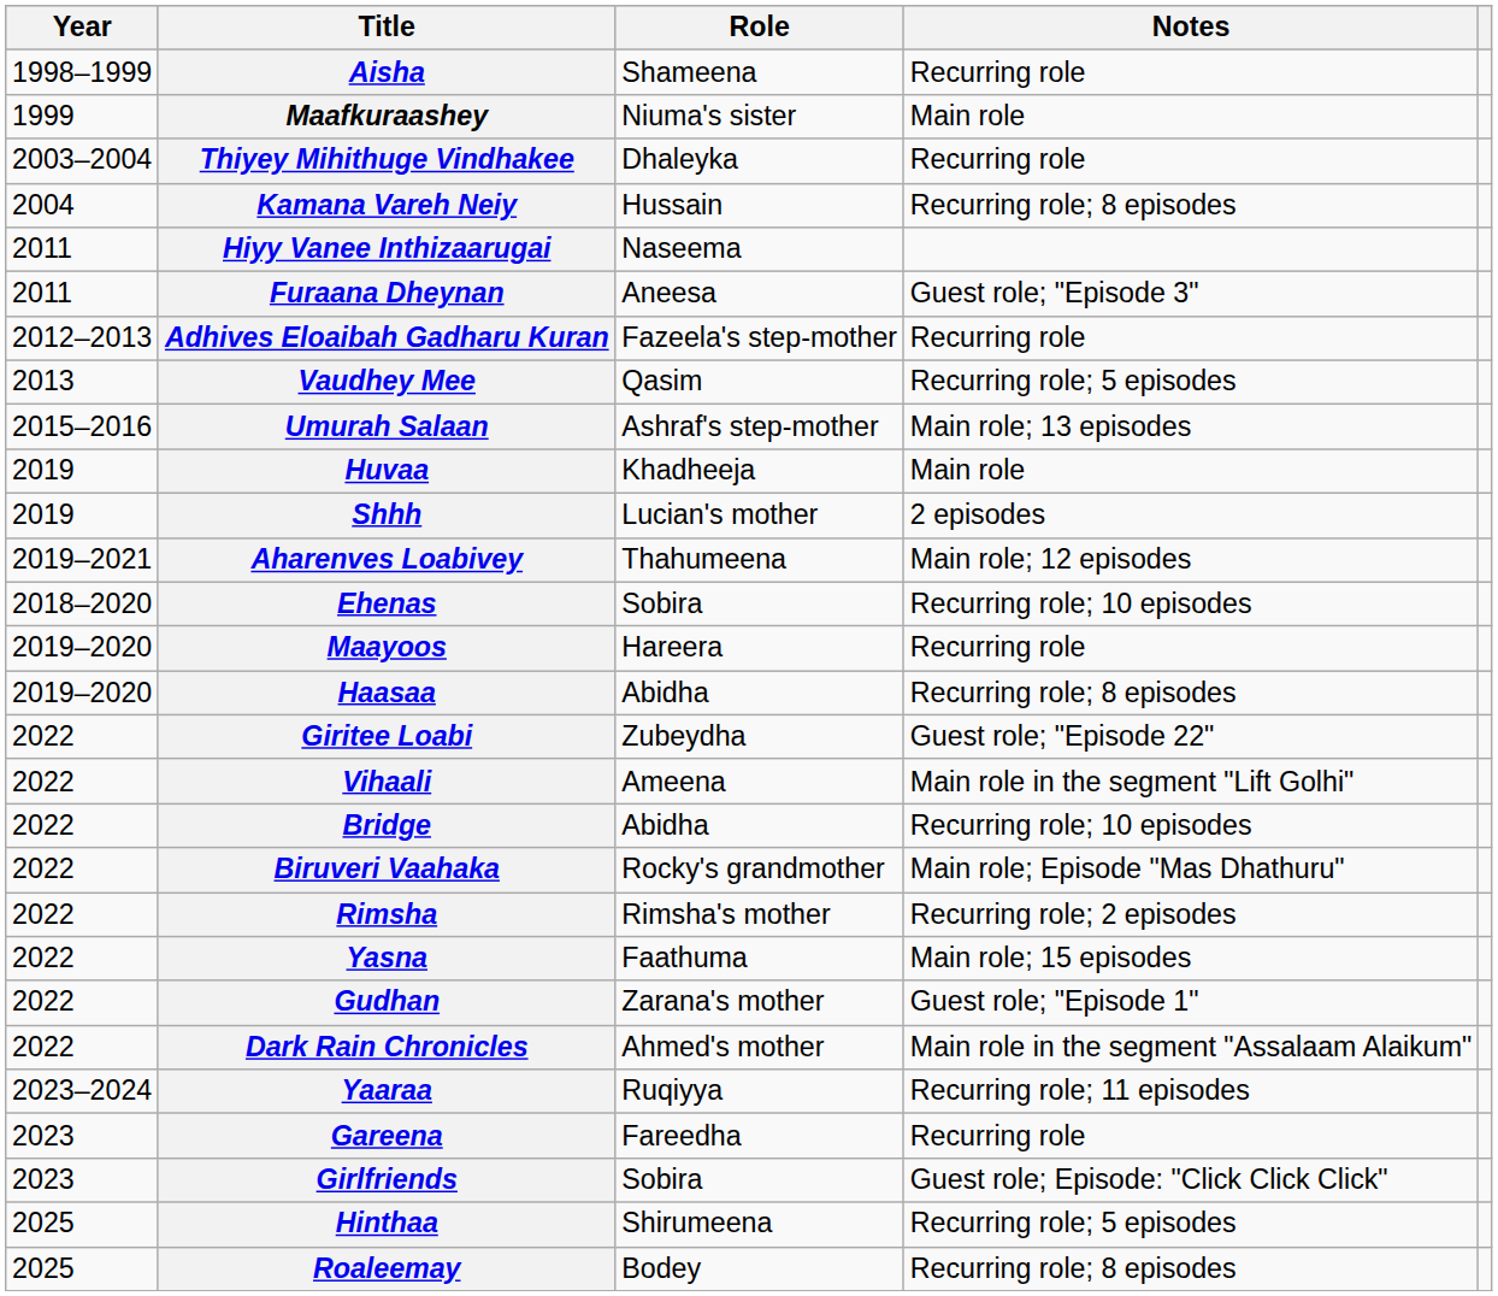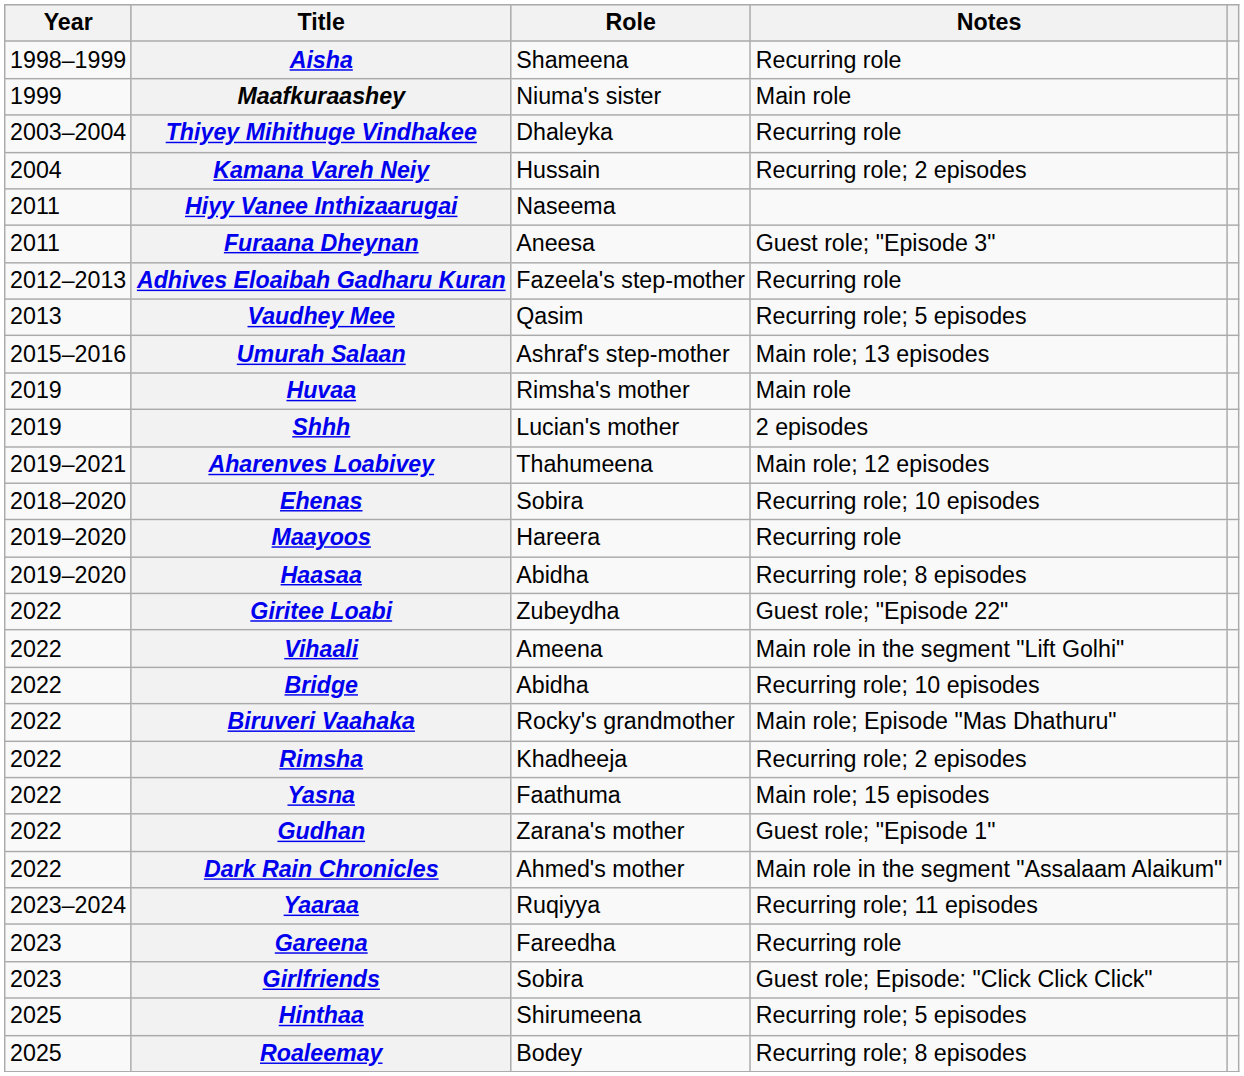Kamana Vareh Neiy | Notes: Recurring role; 8 episodes -> Recurring role; 2 episodes
Huvaa | Role: Khadheeja -> Rimsha's mother
Rimsha | Role: Rimsha's mother -> Khadheeja
